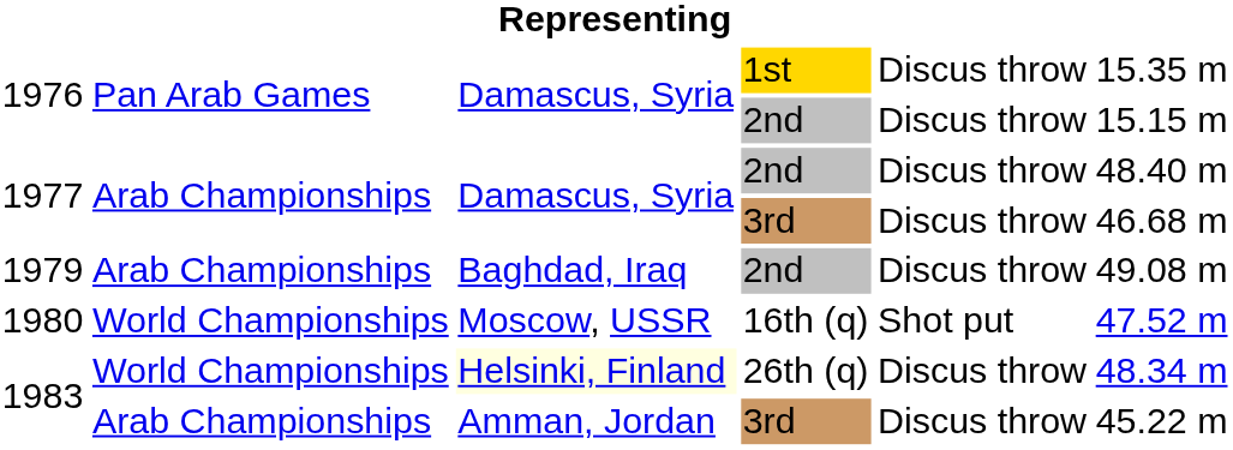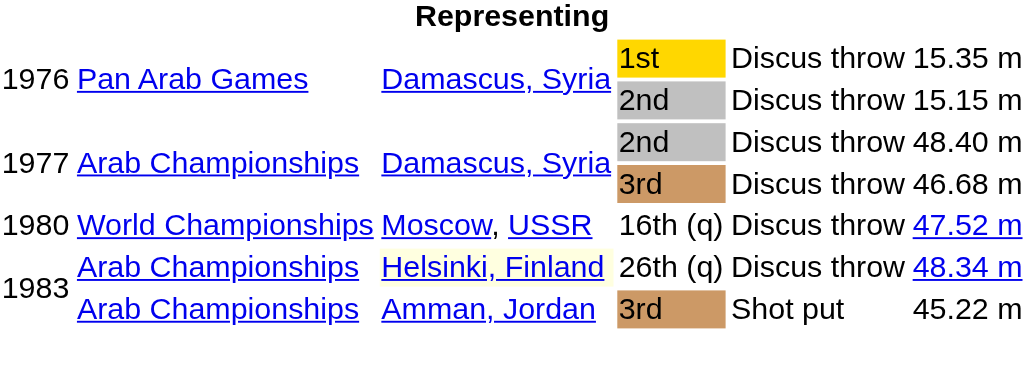- row: 1979 | Arab Championships | Baghdad, Iraq | 2nd | Discus throw | 49.08 m
1980 | column 5: Shot put -> Discus throw
1983 / 26th (q) | column 2: World Championships -> Arab Championships
1983 / 3rd | column 5: Discus throw -> Shot put
